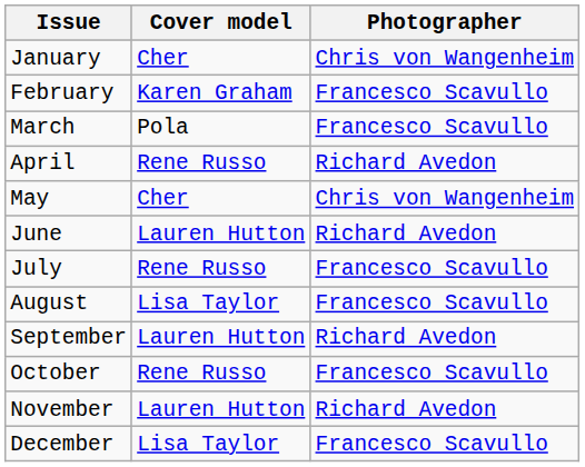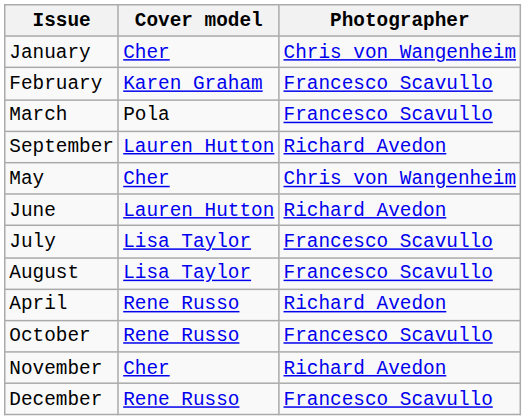rows swapped: April <-> September
July | Cover model: Rene Russo -> Lisa Taylor
November | Cover model: Lauren Hutton -> Cher
December | Cover model: Lisa Taylor -> Rene Russo
